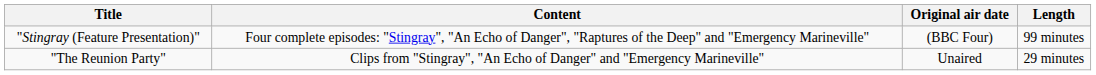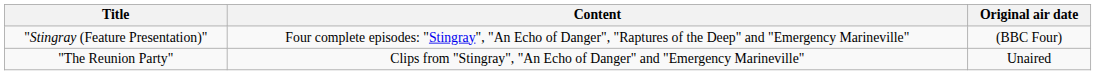- column: Length | 99 minutes | 29 minutes
